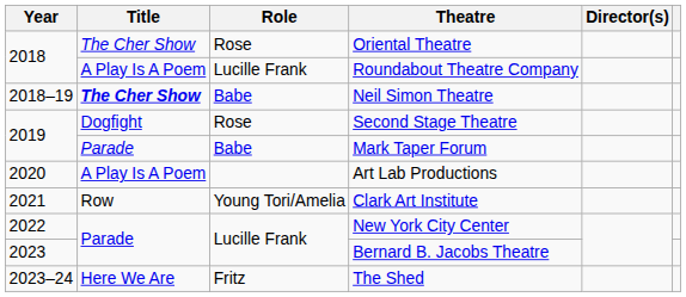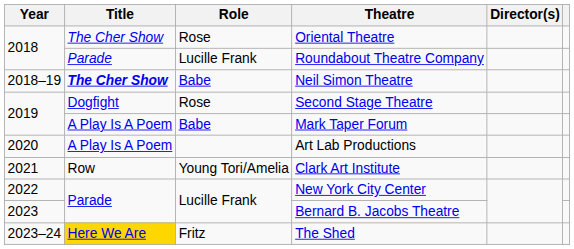Roundabout Theatre Company | Title: A Play Is A Poem -> Parade
Mark Taper Forum | Title: Parade -> A Play Is A Poem
The Shed | Title: no background -> gold background
